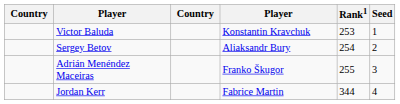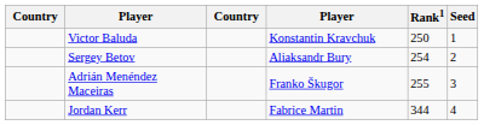Victor Baluda | Rank1: 253 -> 250
